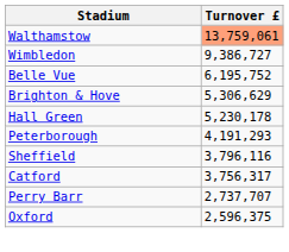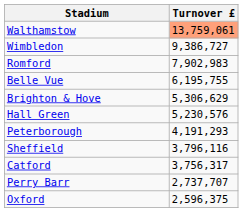+ row: Romford | 7,902,983
Belle Vue | Turnover £: 6,195,752 -> 6,195,755
Hall Green | Turnover £: 5,230,178 -> 5,230,576
